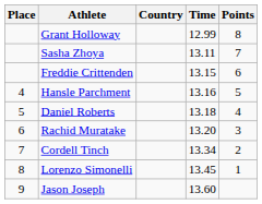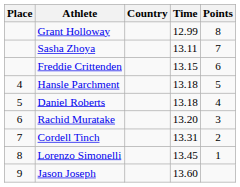Hansle Parchment | Time: 13.16 -> 13.18
Cordell Tinch | Time: 13.34 -> 13.31
